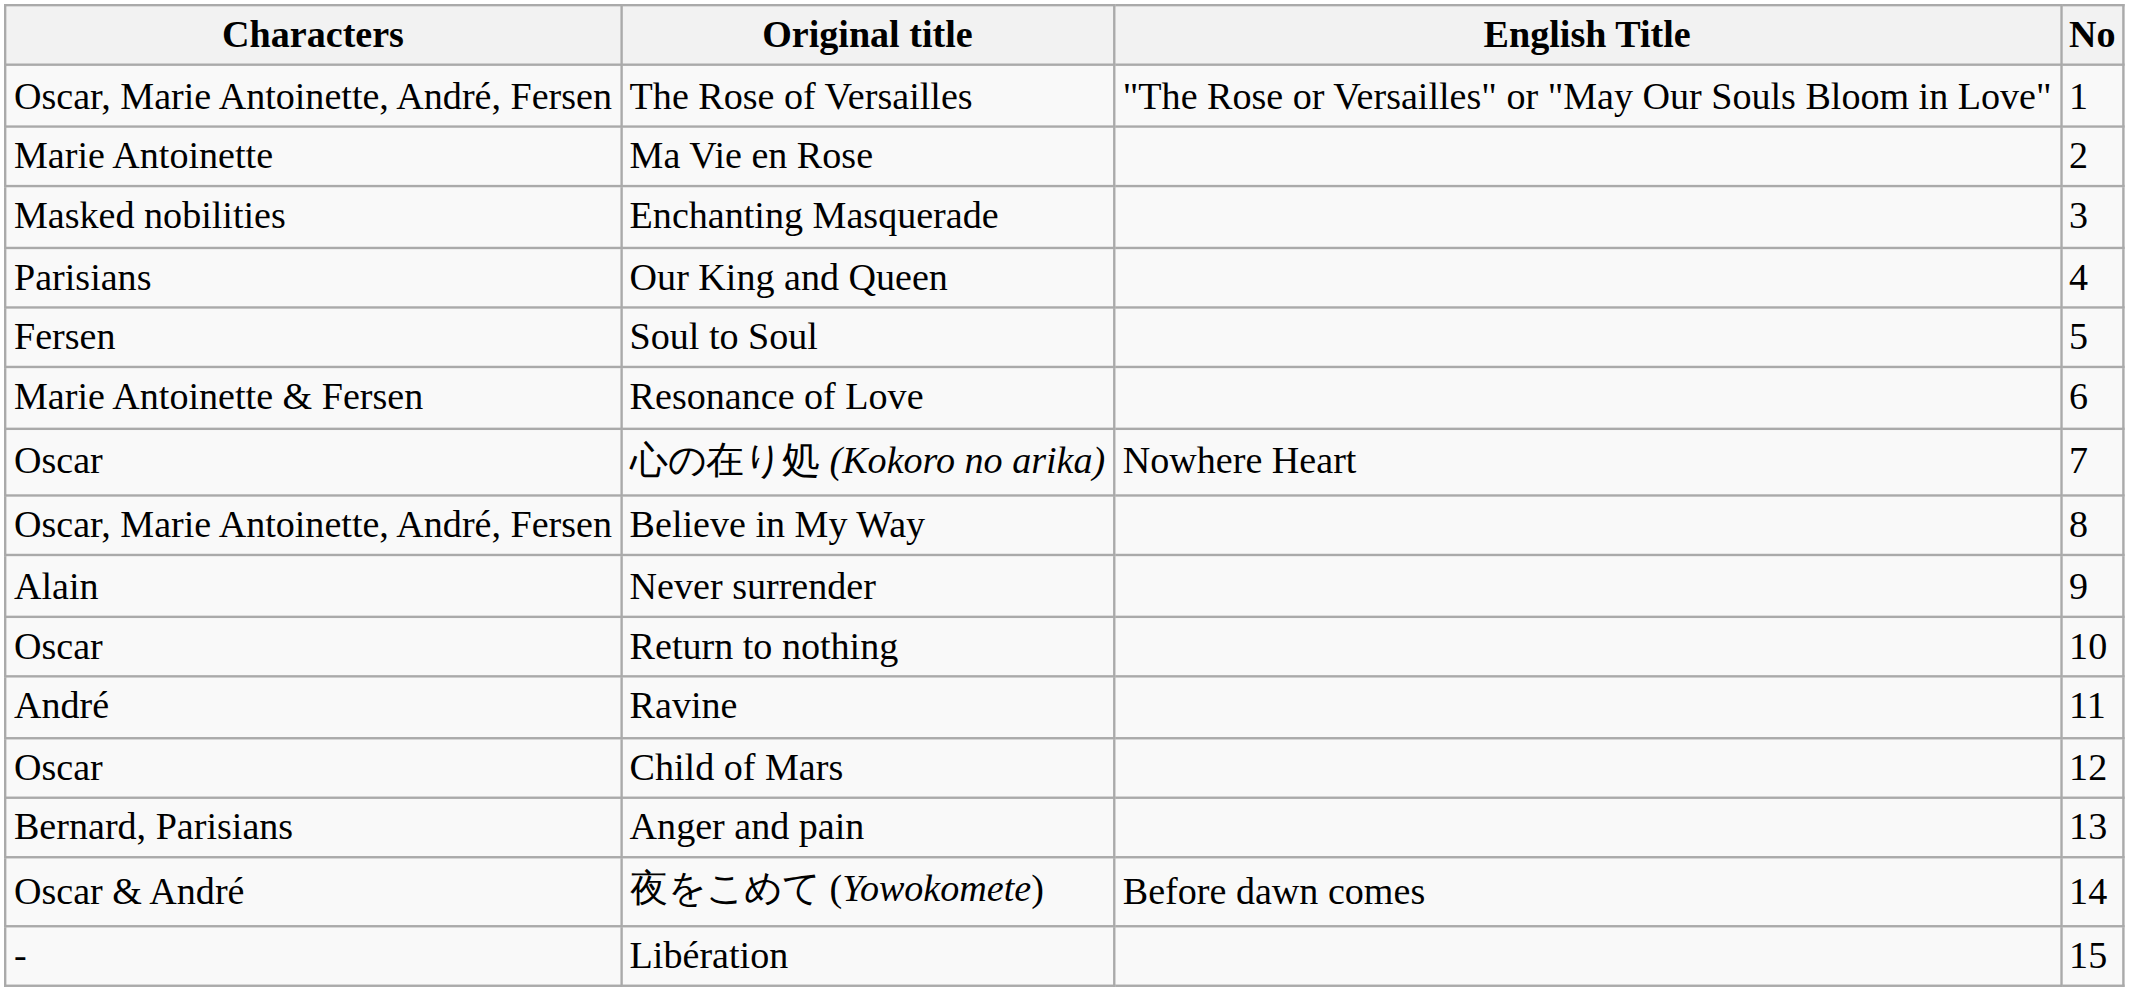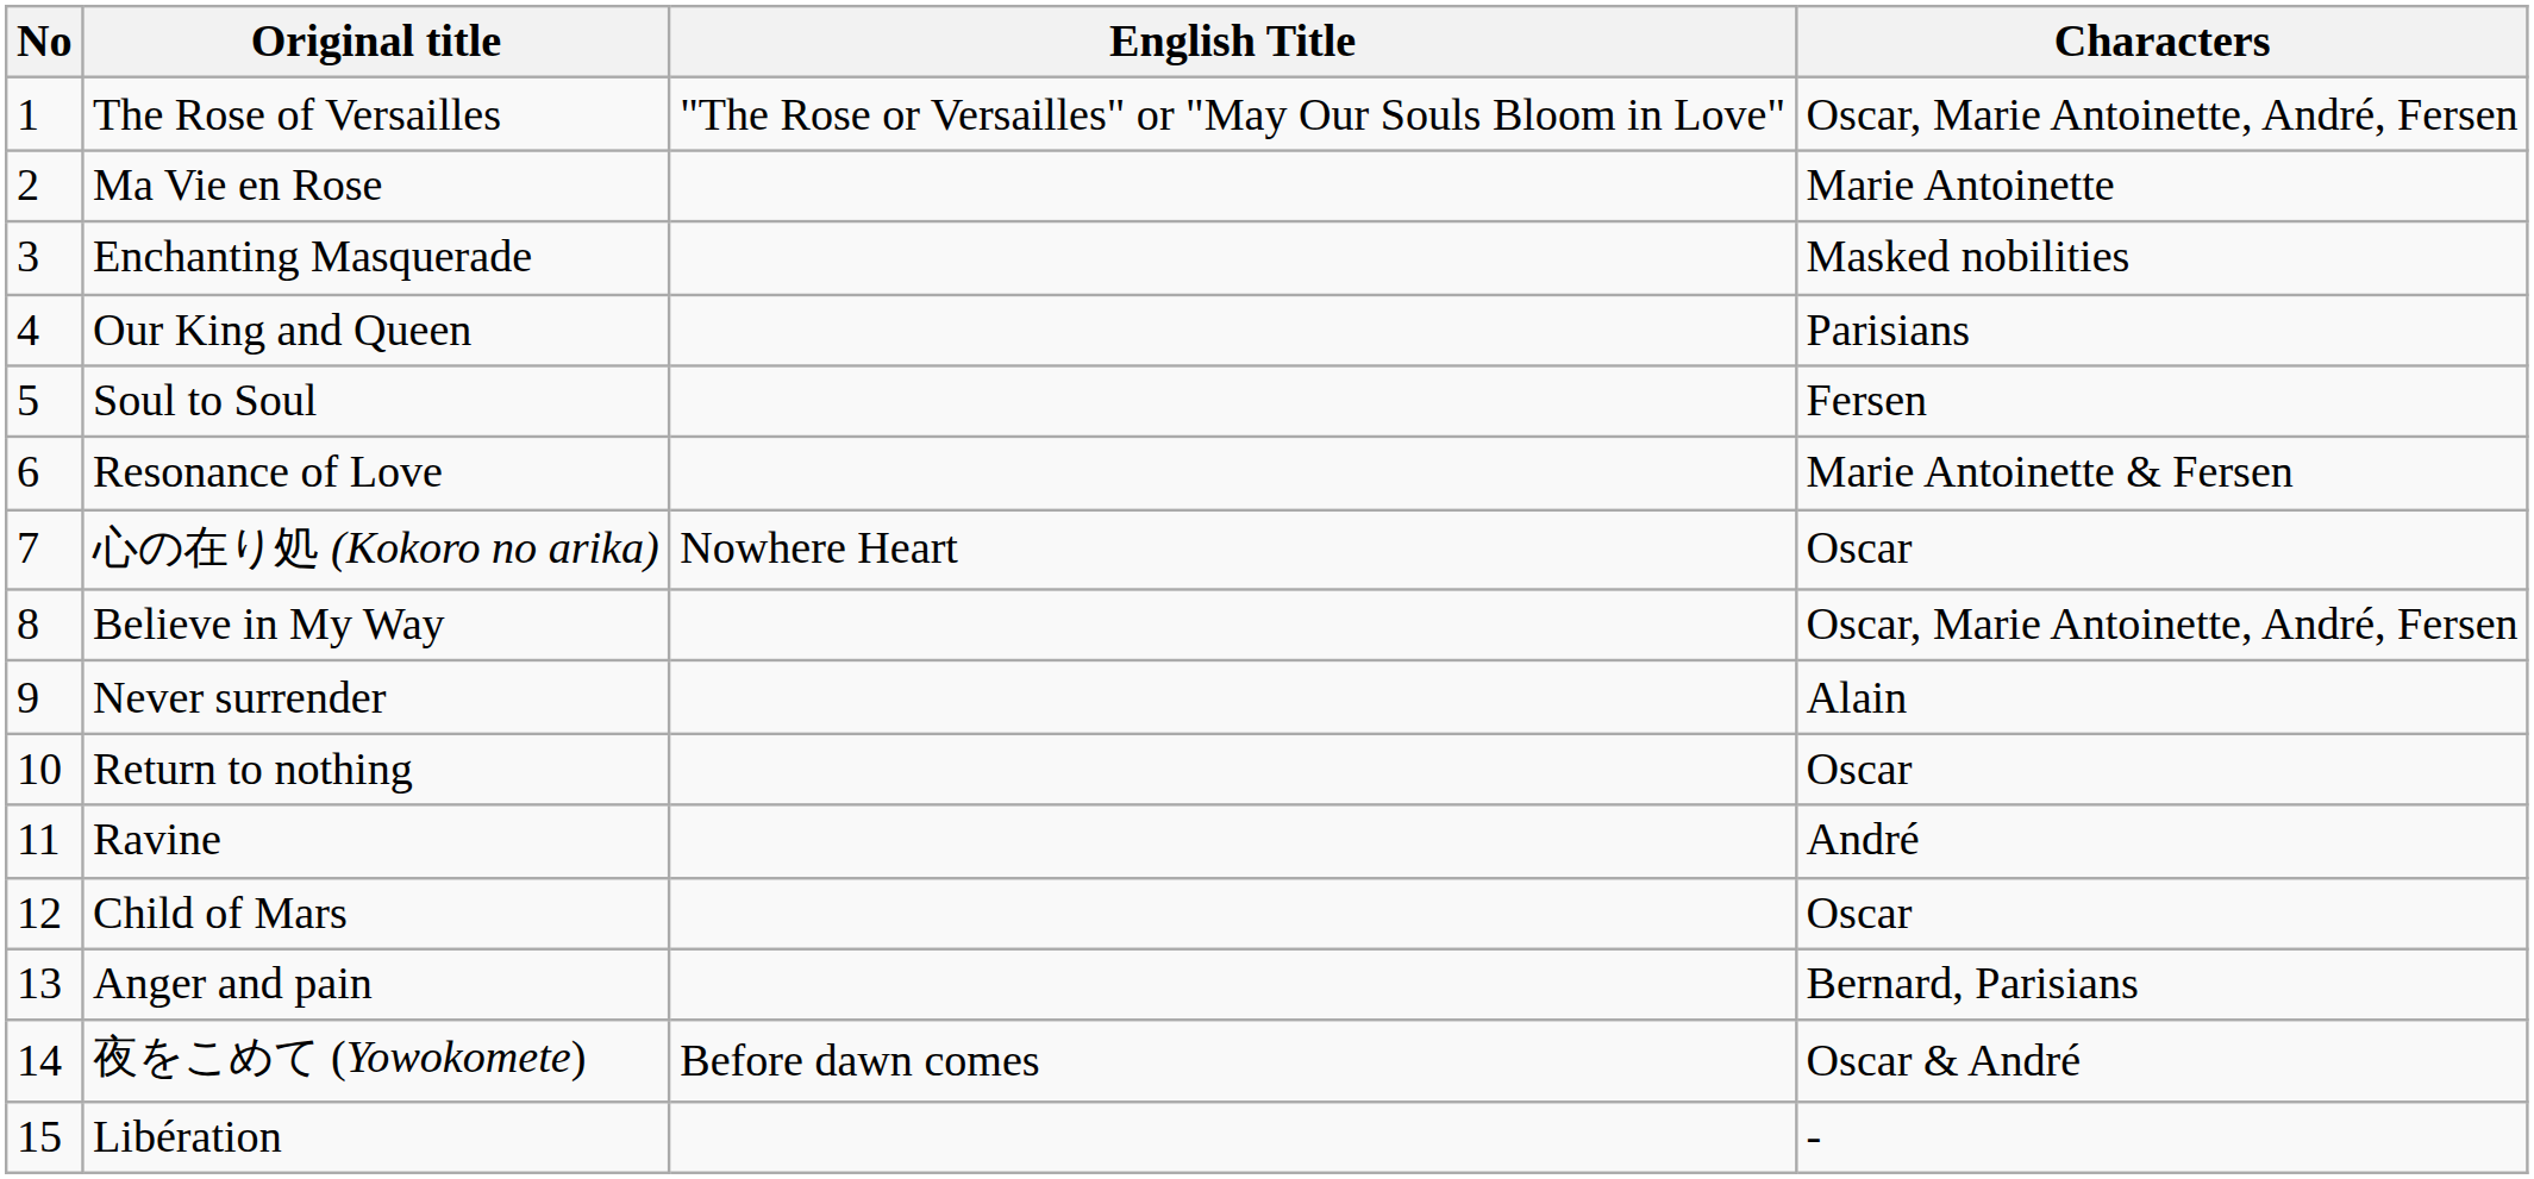columns swapped: No <-> Characters
